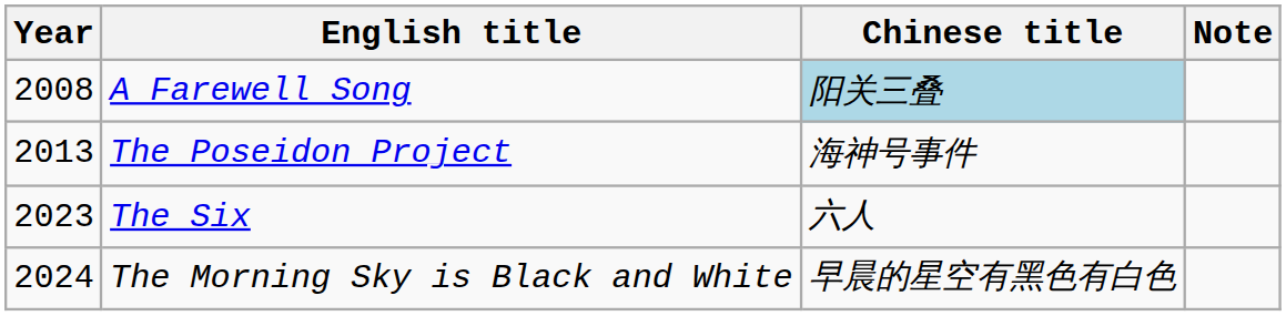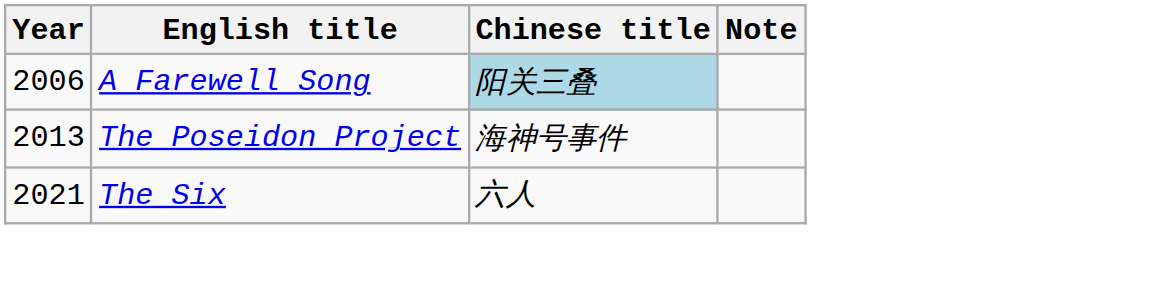A Farewell Song | Year: 2008 -> 2006
The Six | Year: 2023 -> 2021
- row: 2024 | The Morning Sky is Black and White | 早晨的星空有黑色有白色
